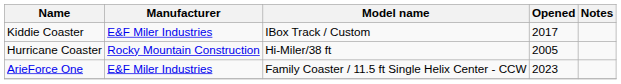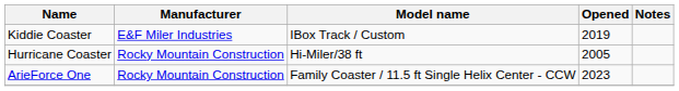Kiddie Coaster | Opened: 2017 -> 2019
ArieForce One | Manufacturer: E&F Miler Industries -> Rocky Mountain Construction
